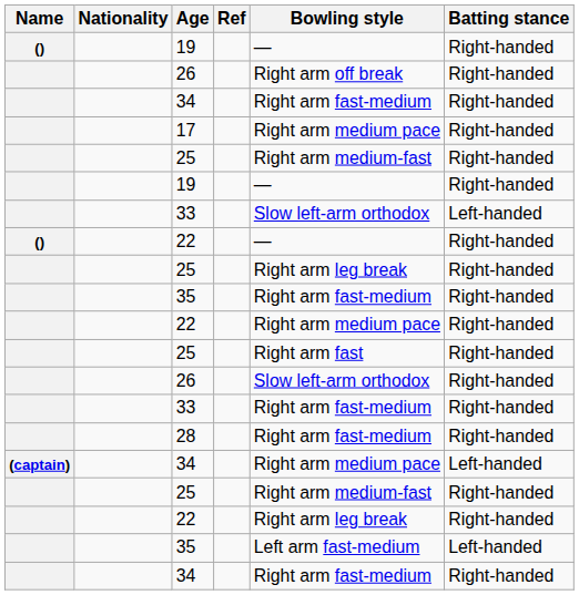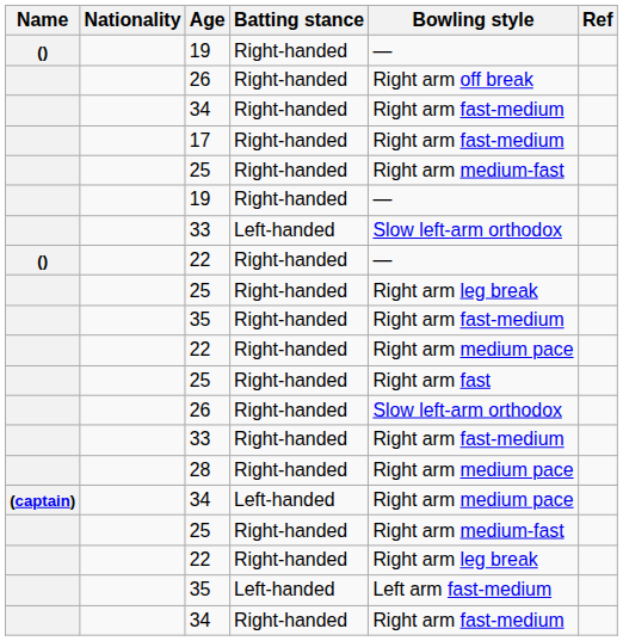columns swapped: Batting stance <-> Ref
17 | Bowling style: Right arm medium pace -> Right arm fast-medium
28 | Bowling style: Right arm fast-medium -> Right arm medium pace
